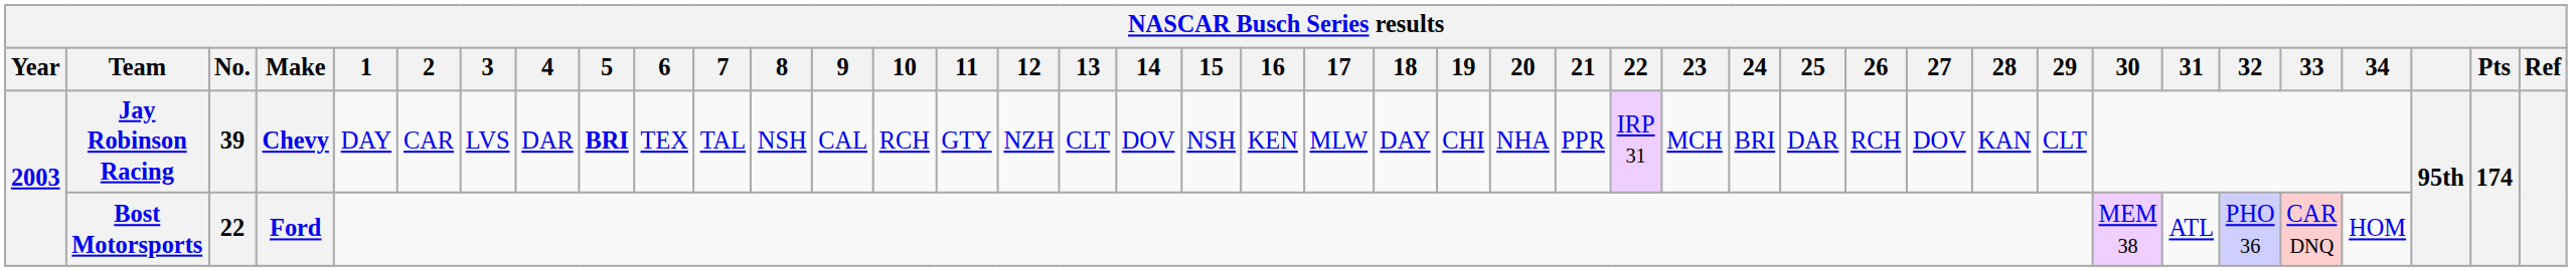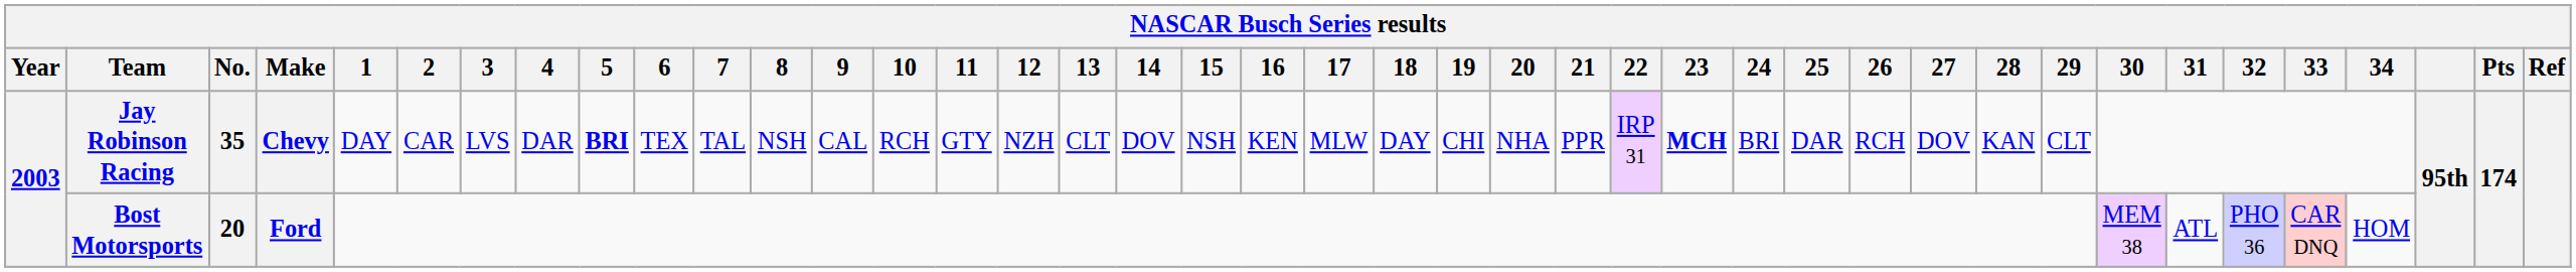Jay Robinson Racing | No.: 39 -> 35
Jay Robinson Racing | 23: normal -> bold
Bost Motorsports | No.: 22 -> 20
